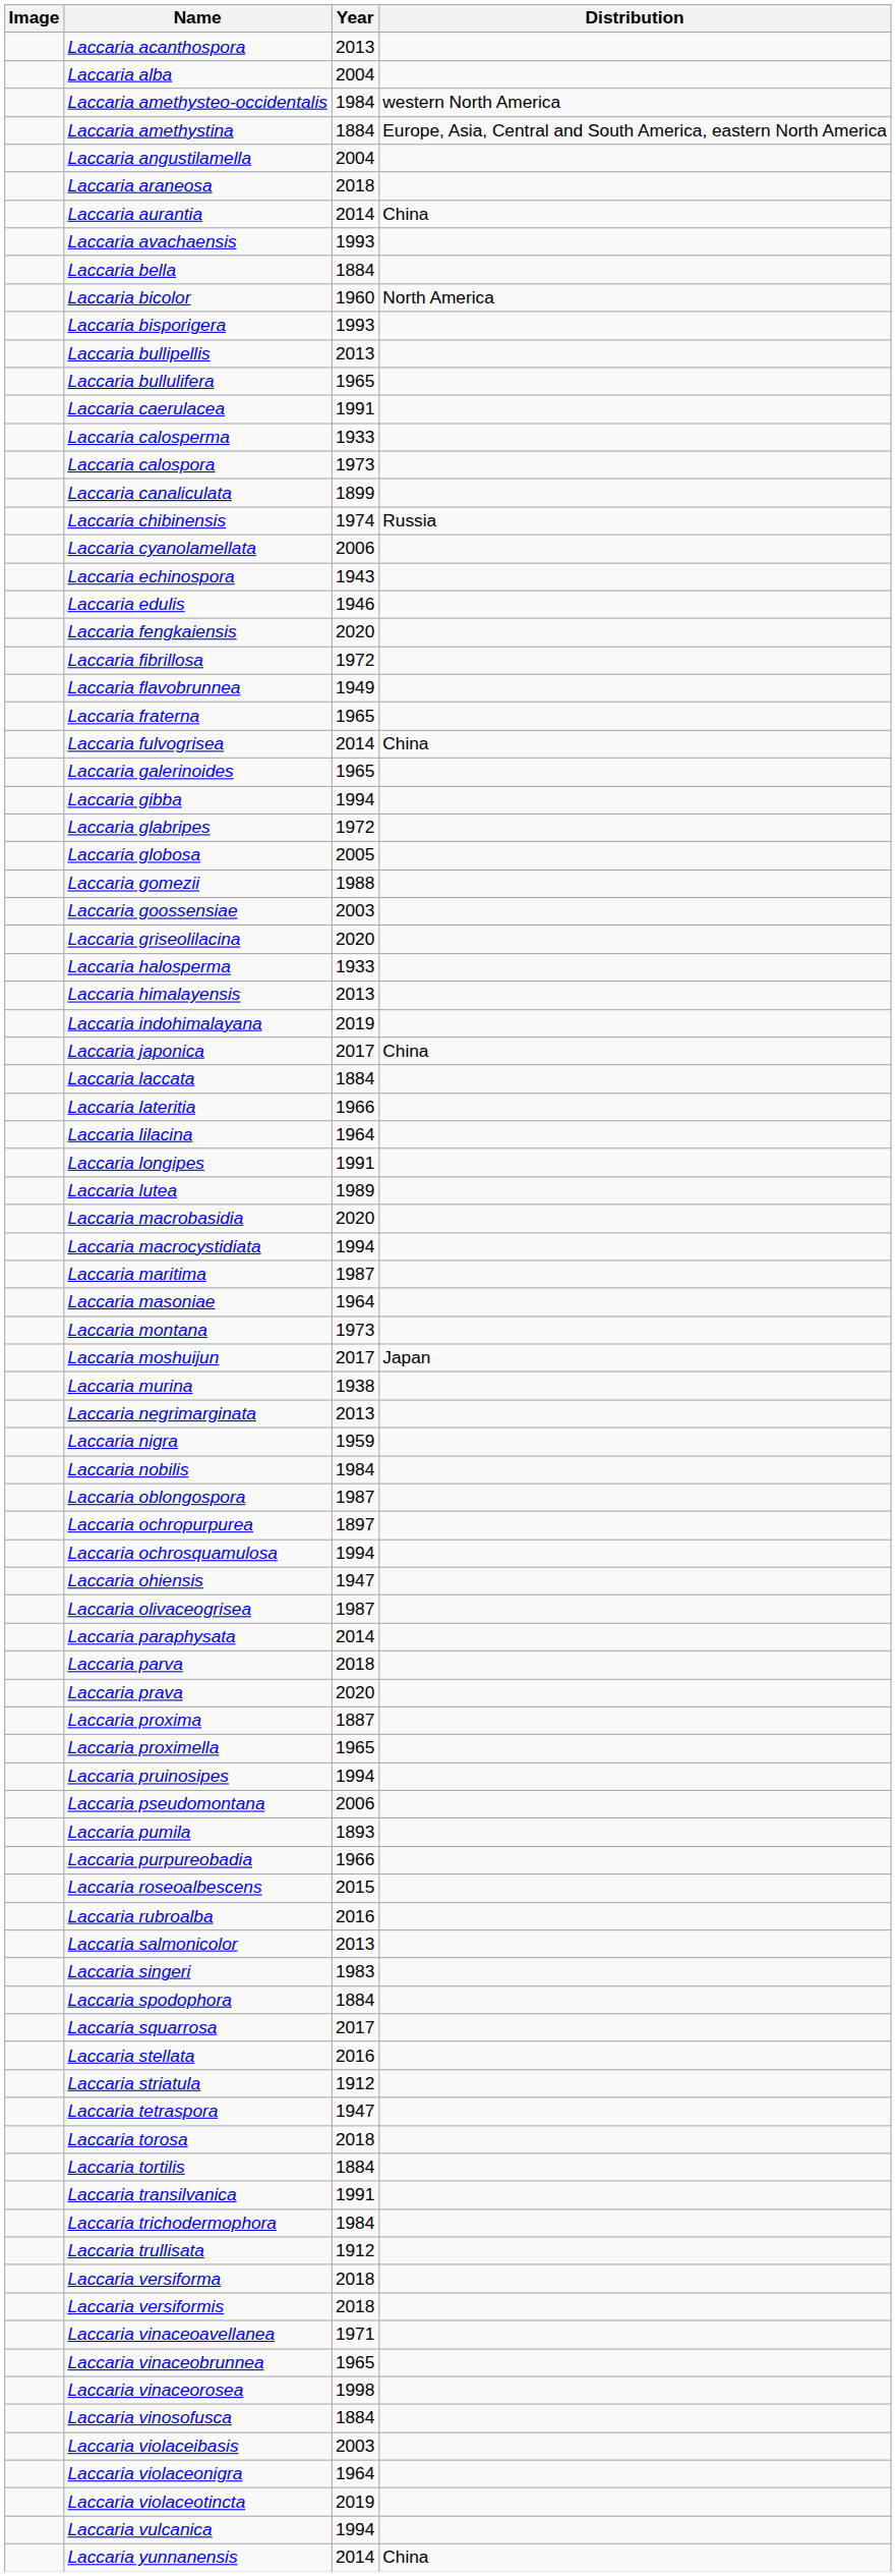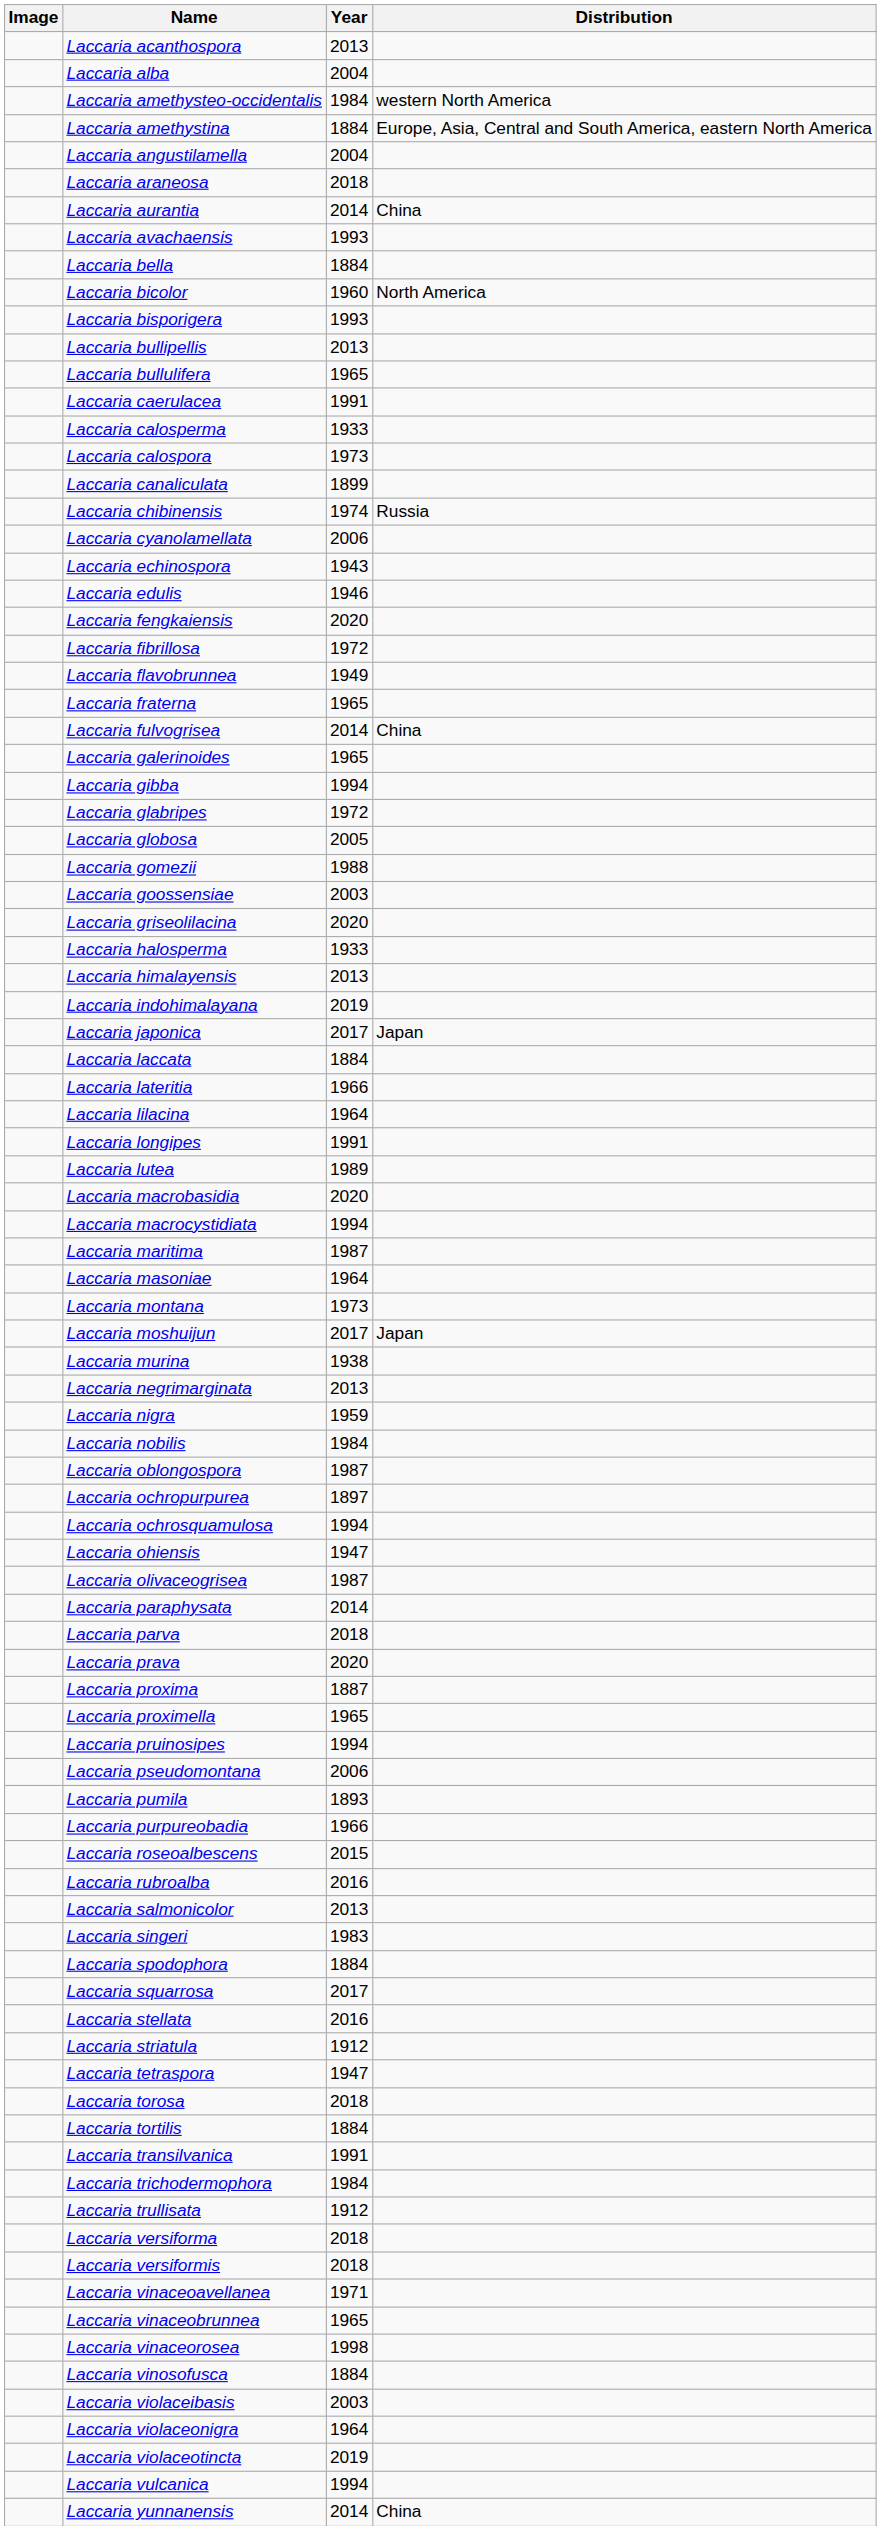Laccaria japonica | Distribution: China -> Japan
